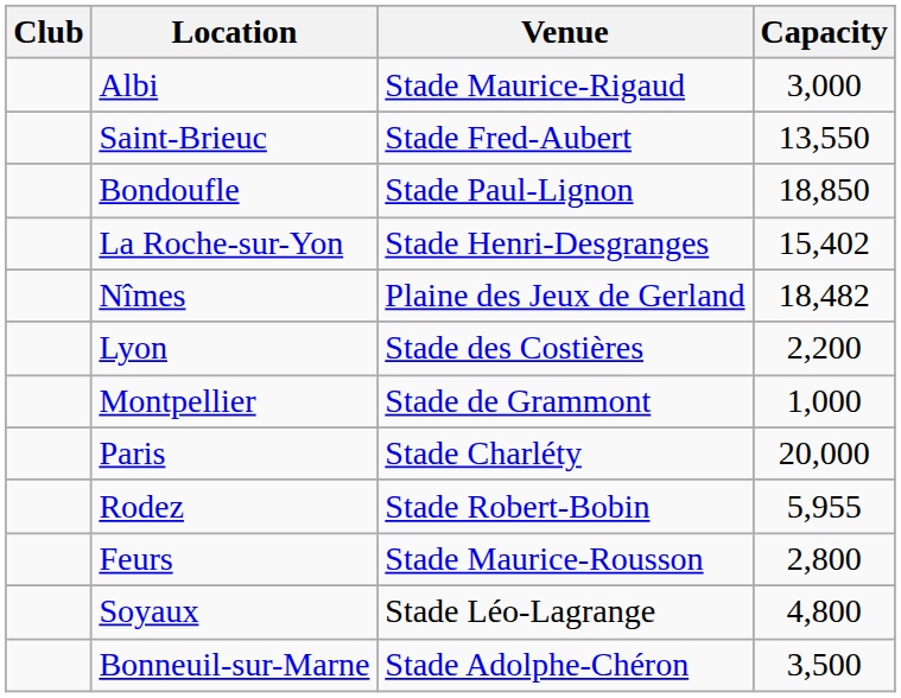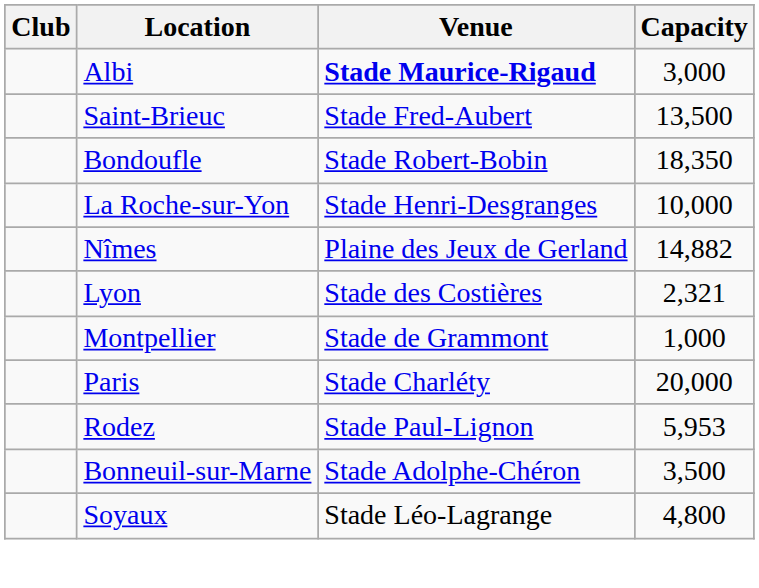Albi | Venue: normal -> bold
Saint-Brieuc | Capacity: 13,550 -> 13,500
Bondoufle | Venue: Stade Paul-Lignon -> Stade Robert-Bobin
Bondoufle | Capacity: 18,850 -> 18,350
La Roche-sur-Yon | Capacity: 15,402 -> 10,000
Nîmes | Capacity: 18,482 -> 14,882
Lyon | Capacity: 2,200 -> 2,321
Rodez | Venue: Stade Robert-Bobin -> Stade Paul-Lignon
Rodez | Capacity: 5,955 -> 5,953
- row: Feurs | Stade Maurice-Rousson | 2,800
rows swapped: Soyaux <-> Bonneuil-sur-Marne
